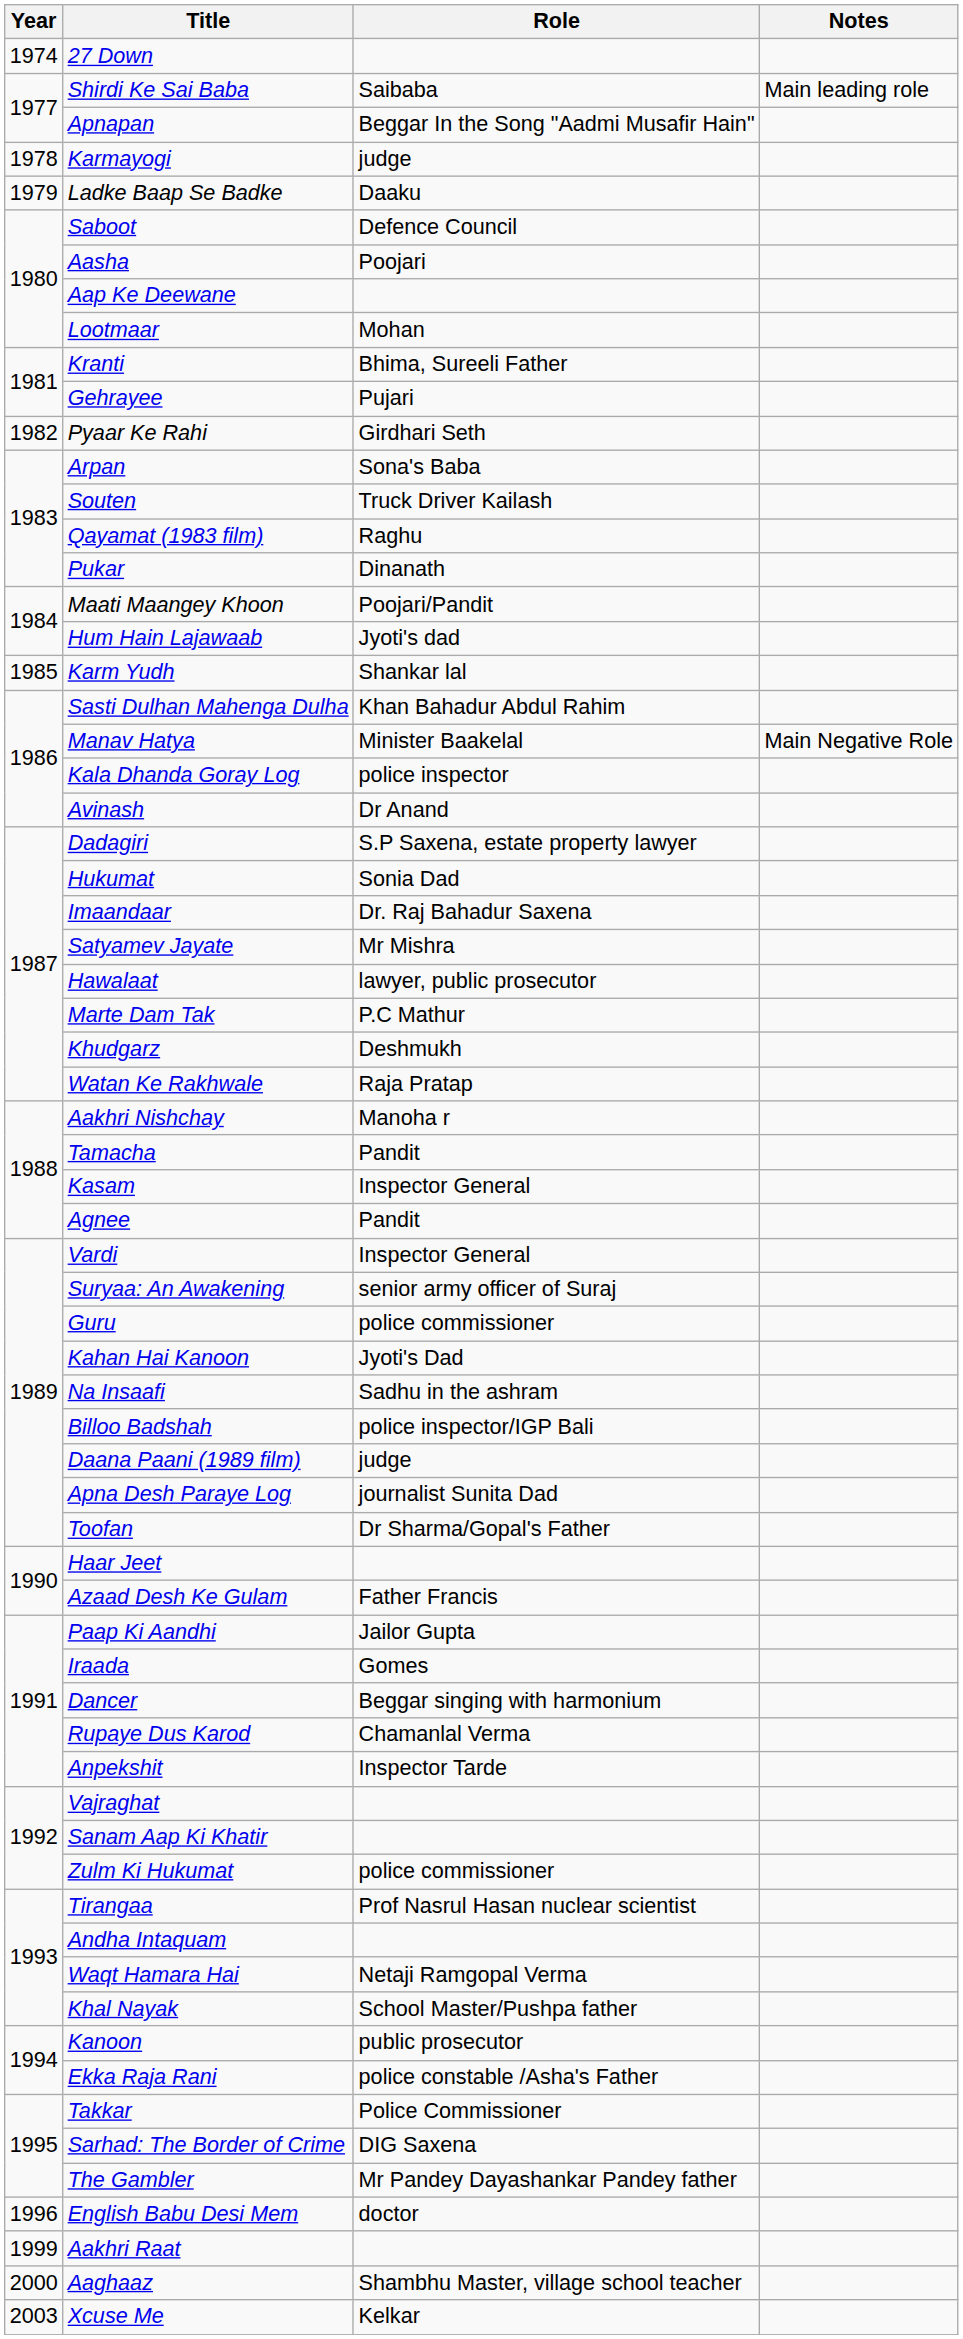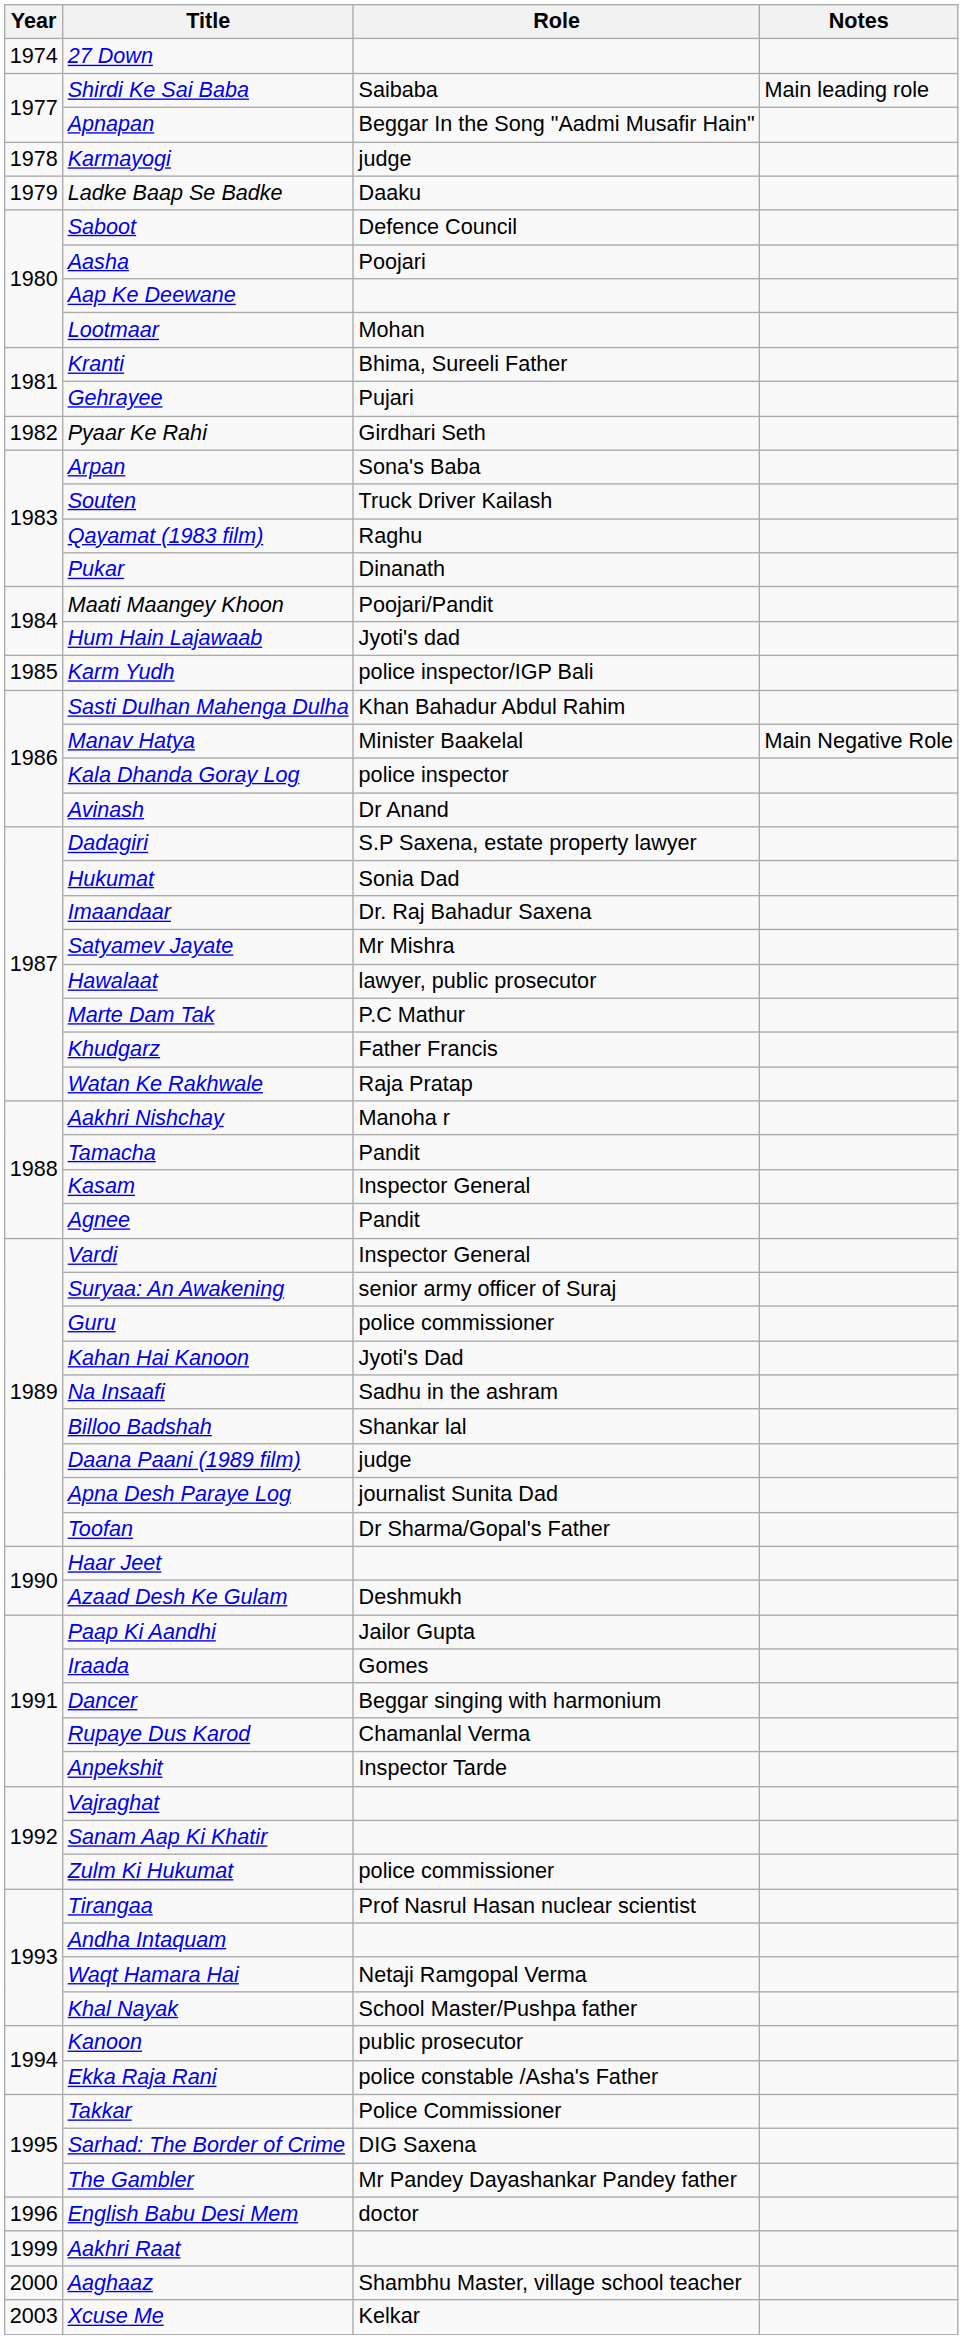Karm Yudh | Role: Shankar lal -> police inspector/IGP Bali
Khudgarz | Role: Deshmukh -> Father Francis
Billoo Badshah | Role: police inspector/IGP Bali -> Shankar lal
Azaad Desh Ke Gulam | Role: Father Francis -> Deshmukh
